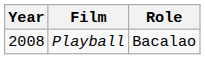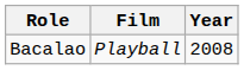columns swapped: Year <-> Role
